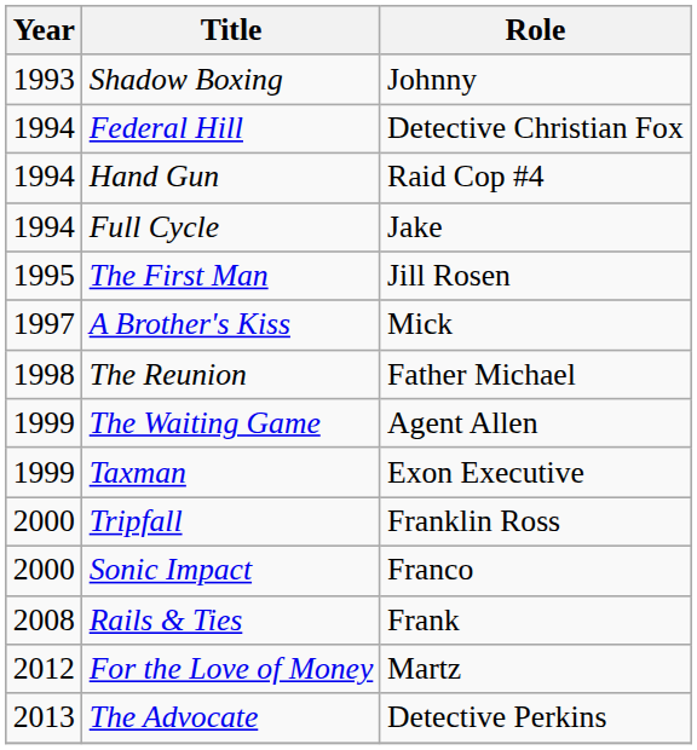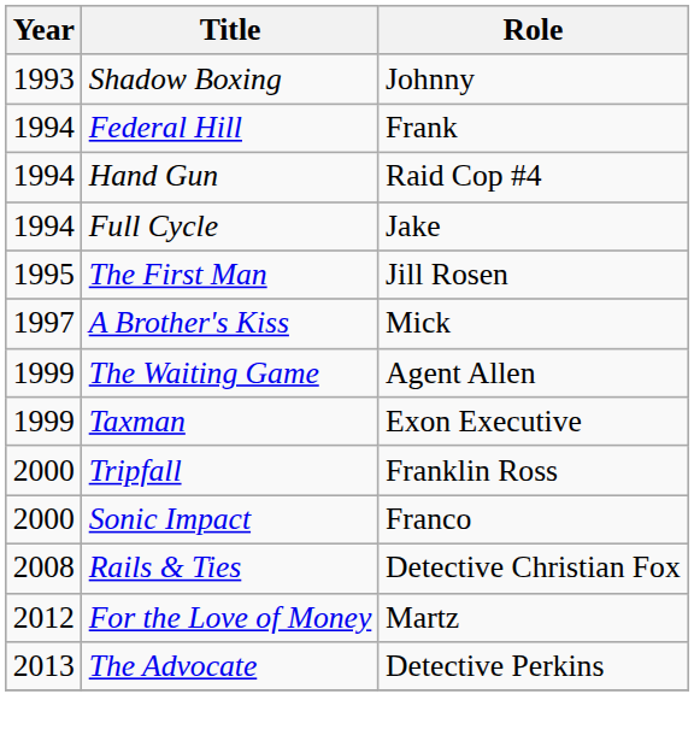Federal Hill | Role: Detective Christian Fox -> Frank
- row: 1998 | The Reunion | Father Michael
Rails & Ties | Role: Frank -> Detective Christian Fox
